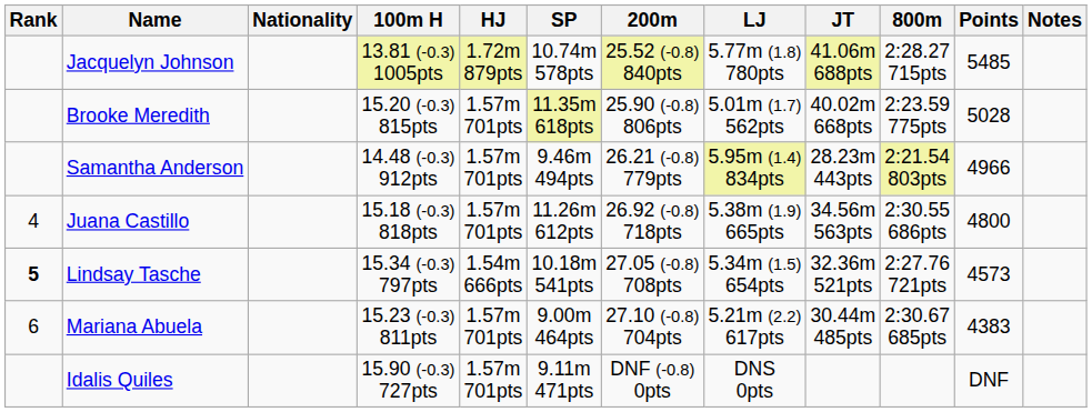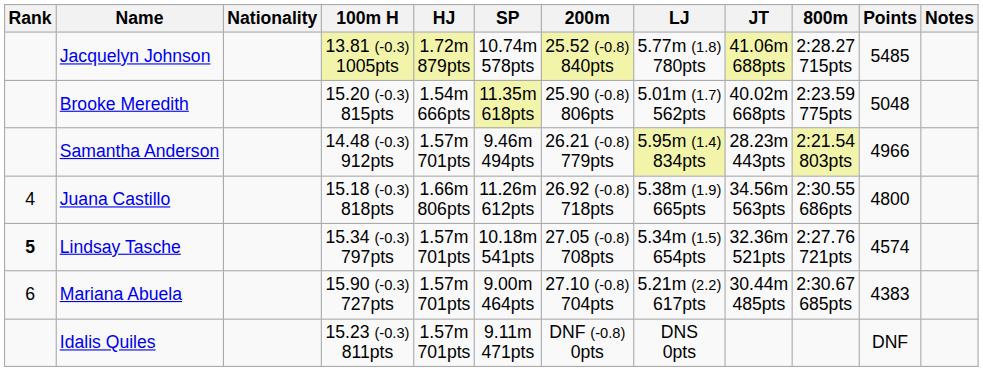Brooke Meredith | HJ: 1.57m 701pts -> 1.54m 666pts
Brooke Meredith | Points: 5028 -> 5048
Juana Castillo | HJ: 1.57m 701pts -> 1.66m 806pts
Lindsay Tasche | HJ: 1.54m 666pts -> 1.57m 701pts
Lindsay Tasche | Points: 4573 -> 4574
Mariana Abuela | 100m H: 15.23 (-0.3) 811pts -> 15.90 (-0.3) 727pts
Idalis Quiles | 100m H: 15.90 (-0.3) 727pts -> 15.23 (-0.3) 811pts
